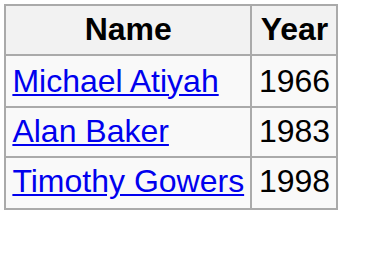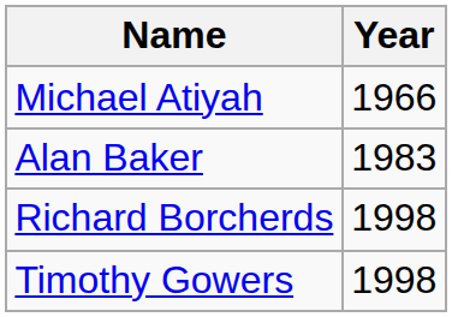+ row: Richard Borcherds | 1998
